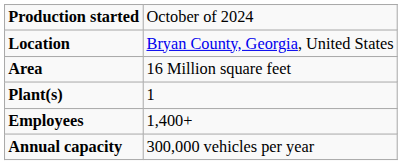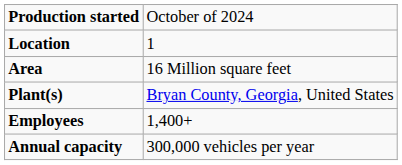Location | column 2: Bryan County, Georgia, United States -> 1
Plant(s) | column 2: 1 -> Bryan County, Georgia, United States
